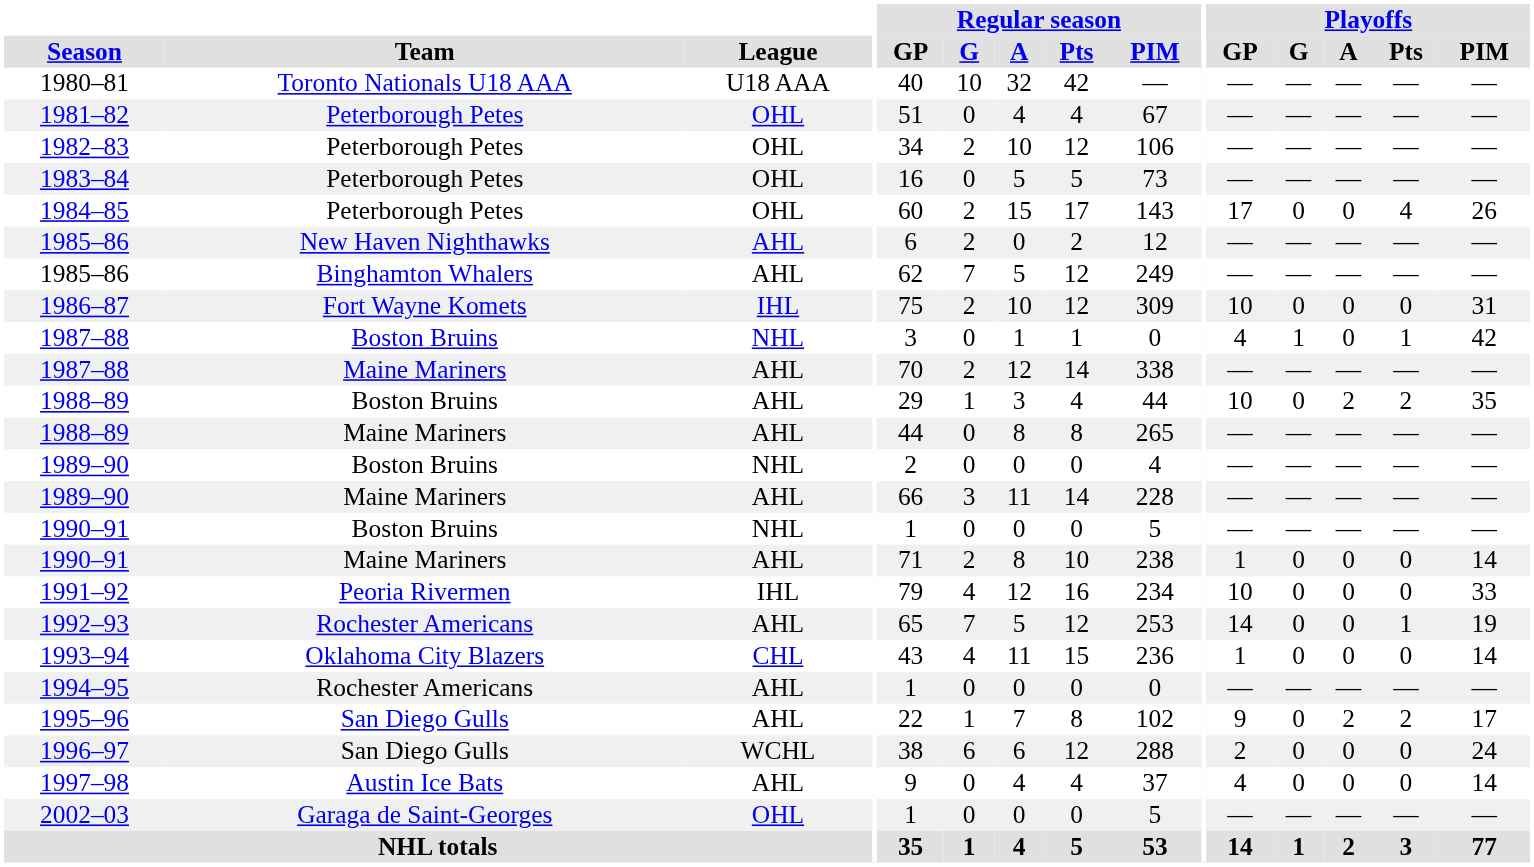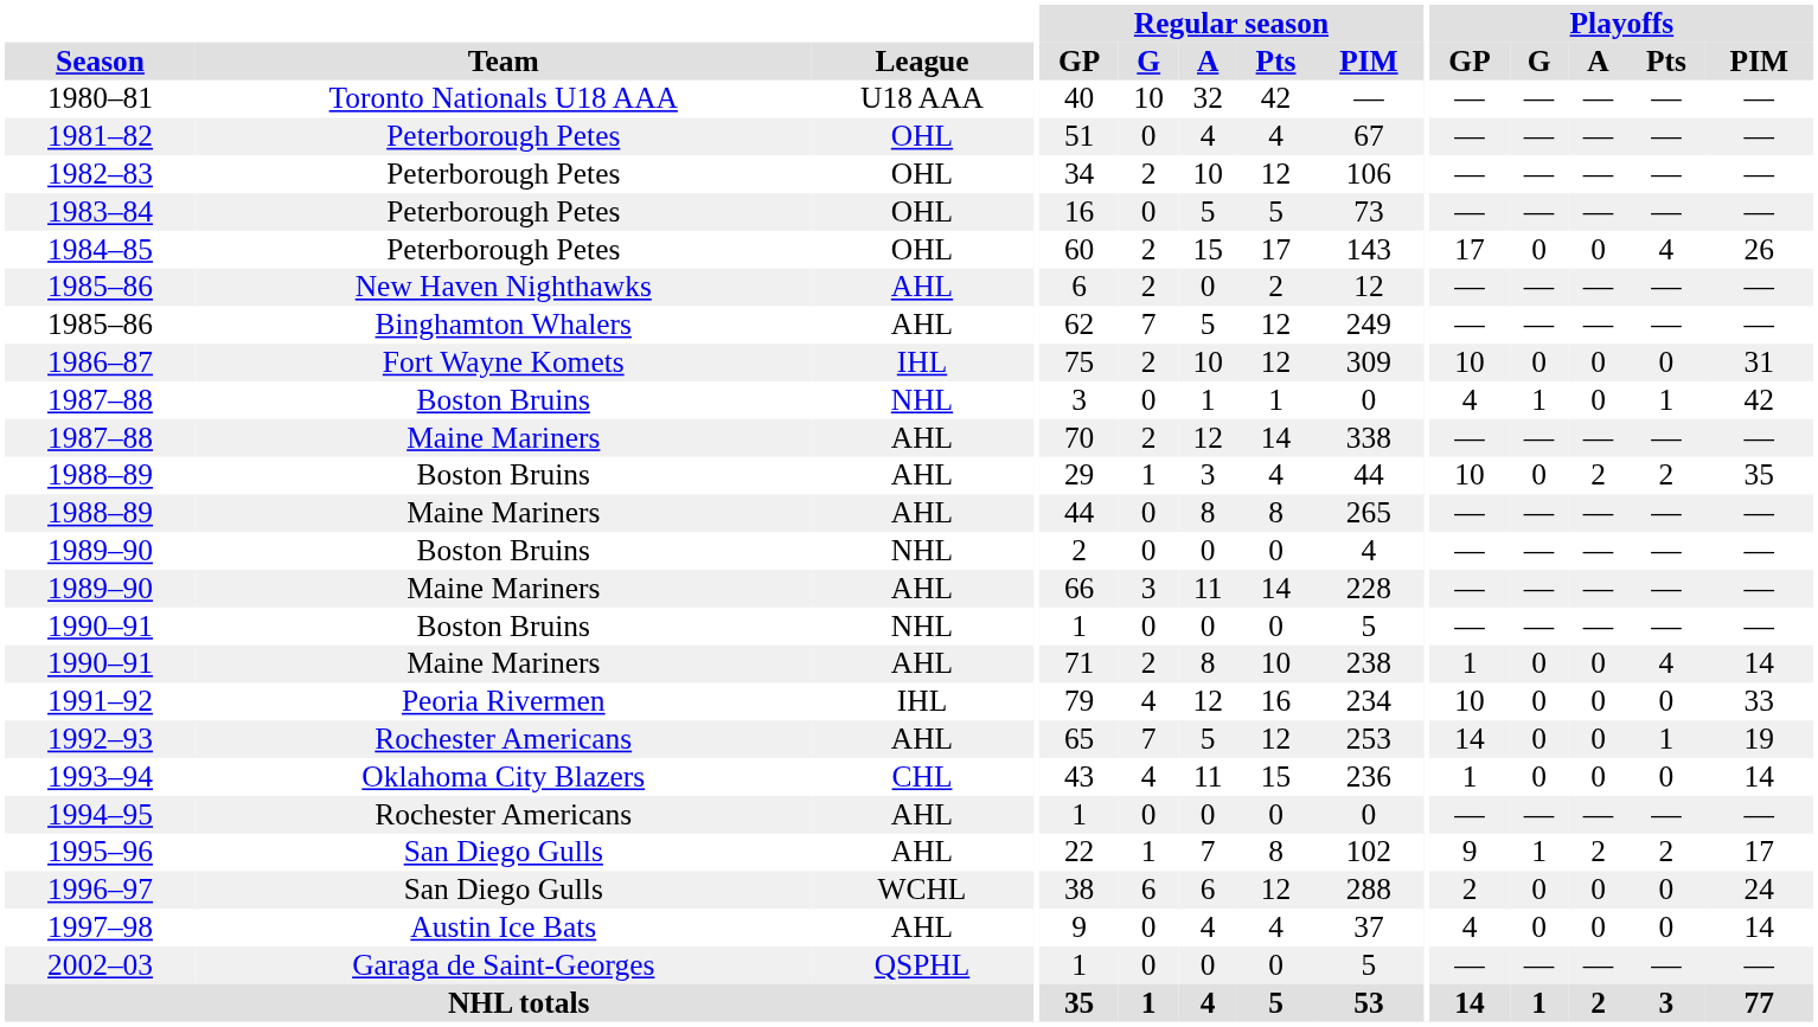1990–91 / Maine Mariners | Playoffs / Pts: 0 -> 4
1995–96 | Playoffs / G: 0 -> 1
2002–03 | League: OHL -> QSPHL
